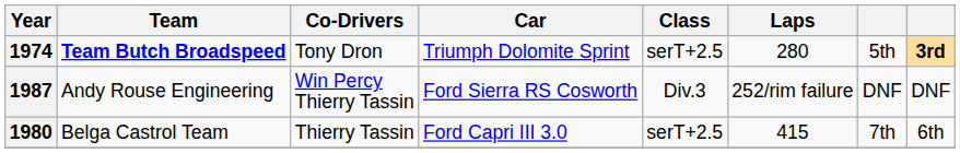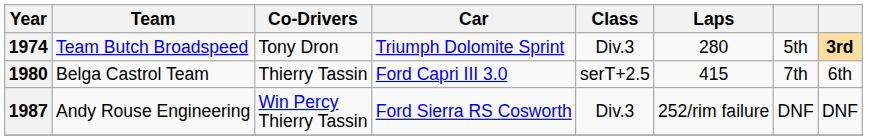1974 | Team: bold -> normal
1974 | Class: serT+2.5 -> Div.3
rows swapped: 1980 <-> 1987
